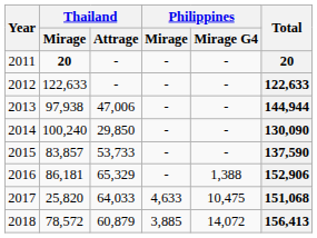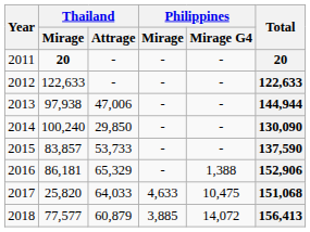2018 | Thailand / Mirage: 78,572 -> 77,577
